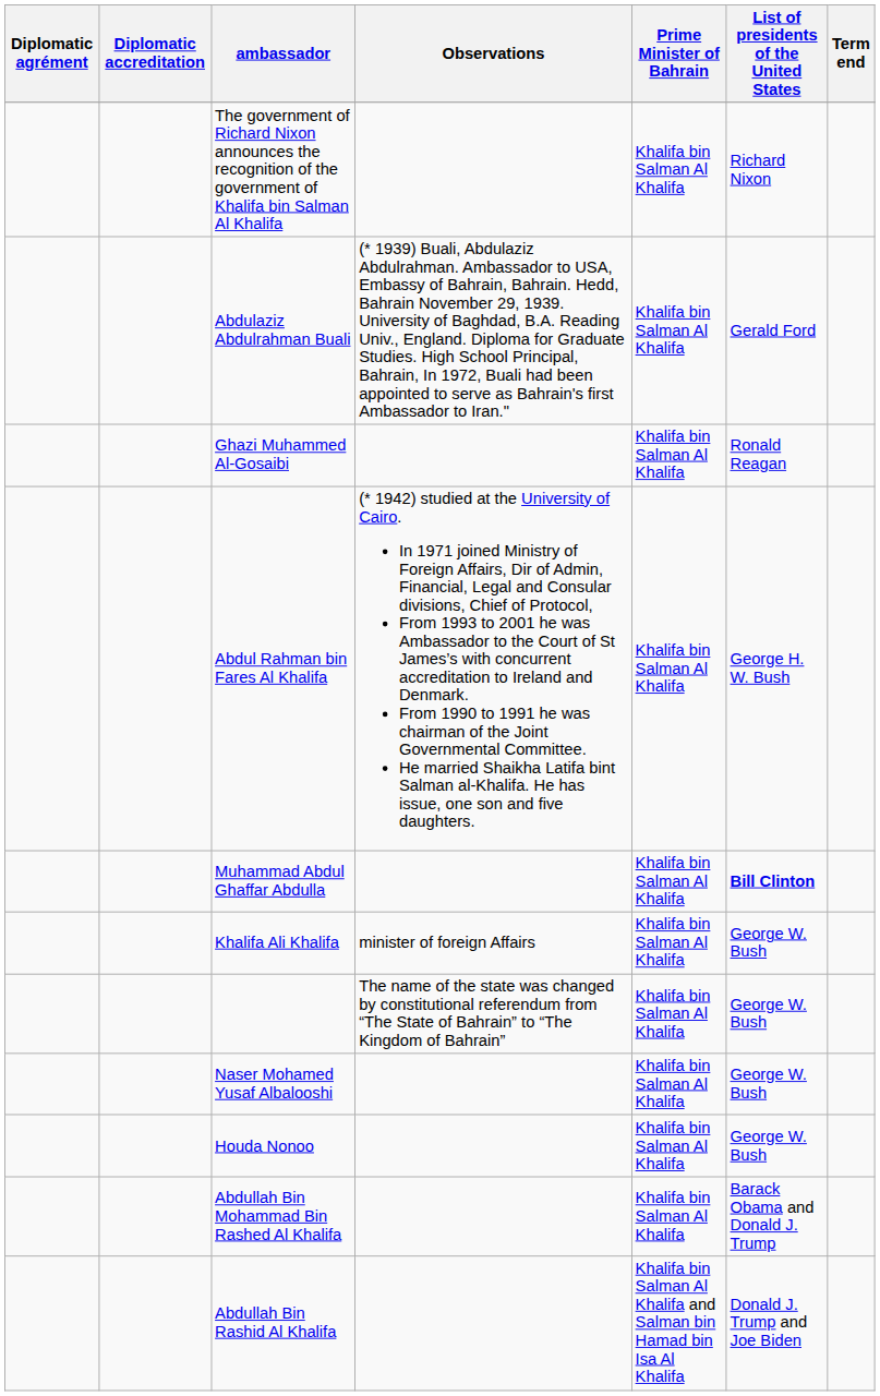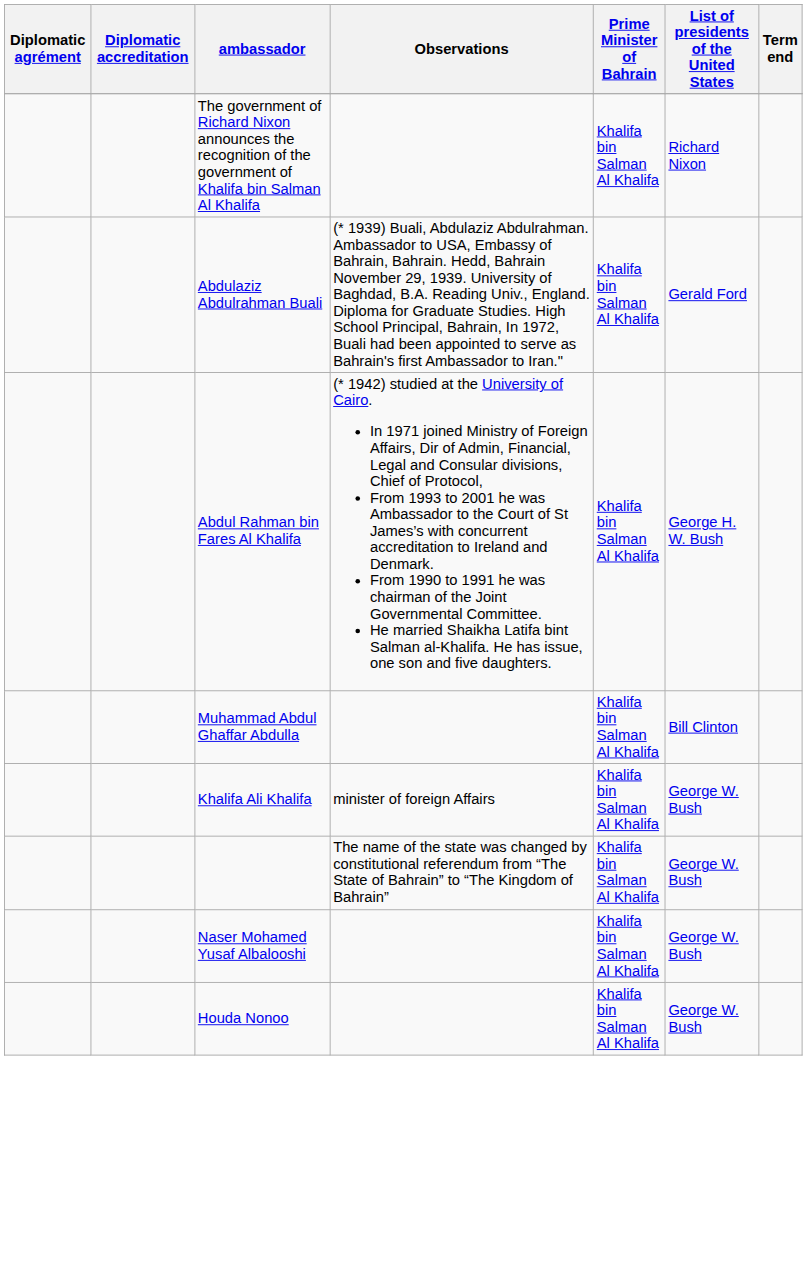- row: Ghazi Muhammed Al-Gosaibi | Khalifa bin Salman Al Khalifa | Ronald Reagan
Muhammad Abdul Ghaffar Abdulla | List of presidents of the United States: bold -> normal
- row: Abdullah Bin Mohammad Bin Rashed Al Khalifa | Khalifa bin Salman Al Khalifa | Barack Obama and Donald J. Trump
- row: Abdullah Bin Rashid Al Khalifa | Khalifa bin Salman Al Khalifa and Salman bin Hamad bin Isa Al Khalifa | Donald J. Trump and Joe Biden
